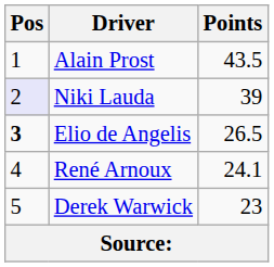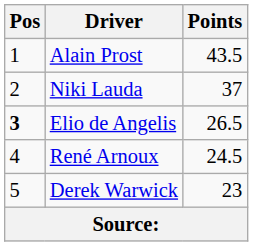Niki Lauda | Pos: lavender background -> no background
Niki Lauda | Points: 39 -> 37
René Arnoux | Points: 24.1 -> 24.5
